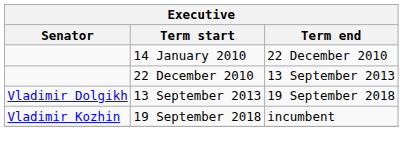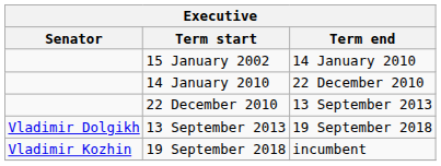+ row: 15 January 2002 | 14 January 2010
